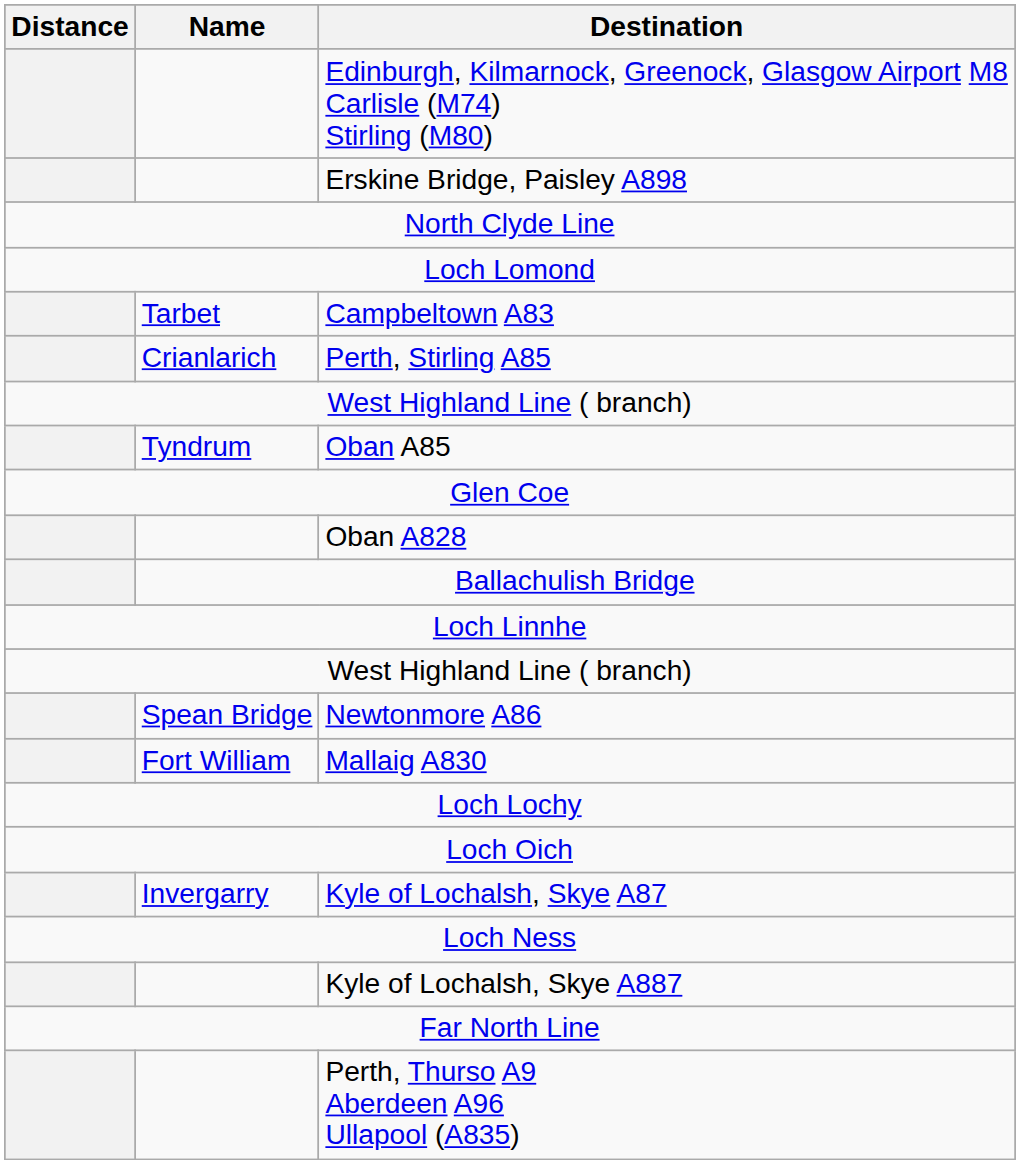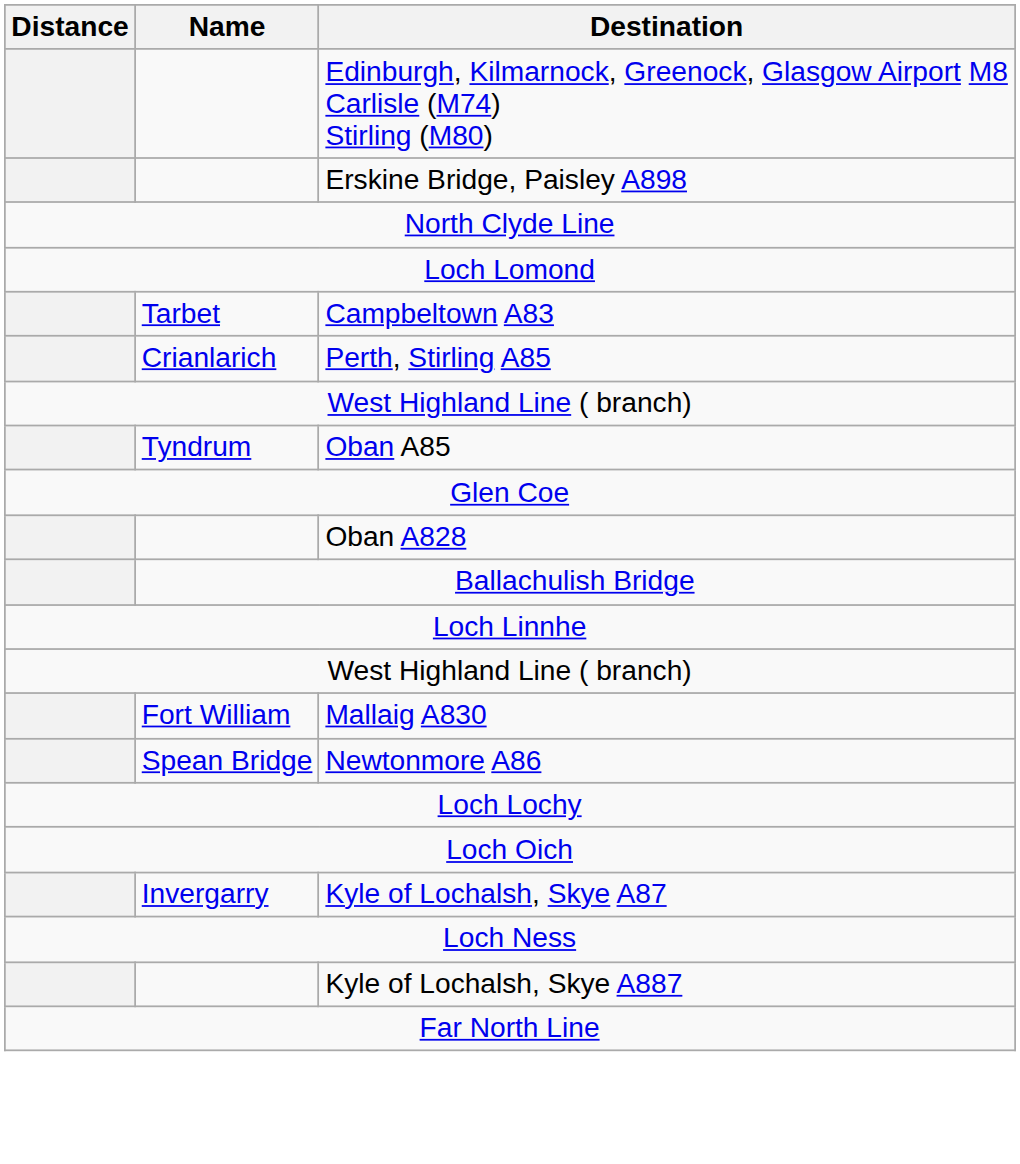rows swapped: Mallaig A830 <-> Newtonmore A86
- row: Perth, Thurso A9 Aberdeen A96 Ullapool (A835)
